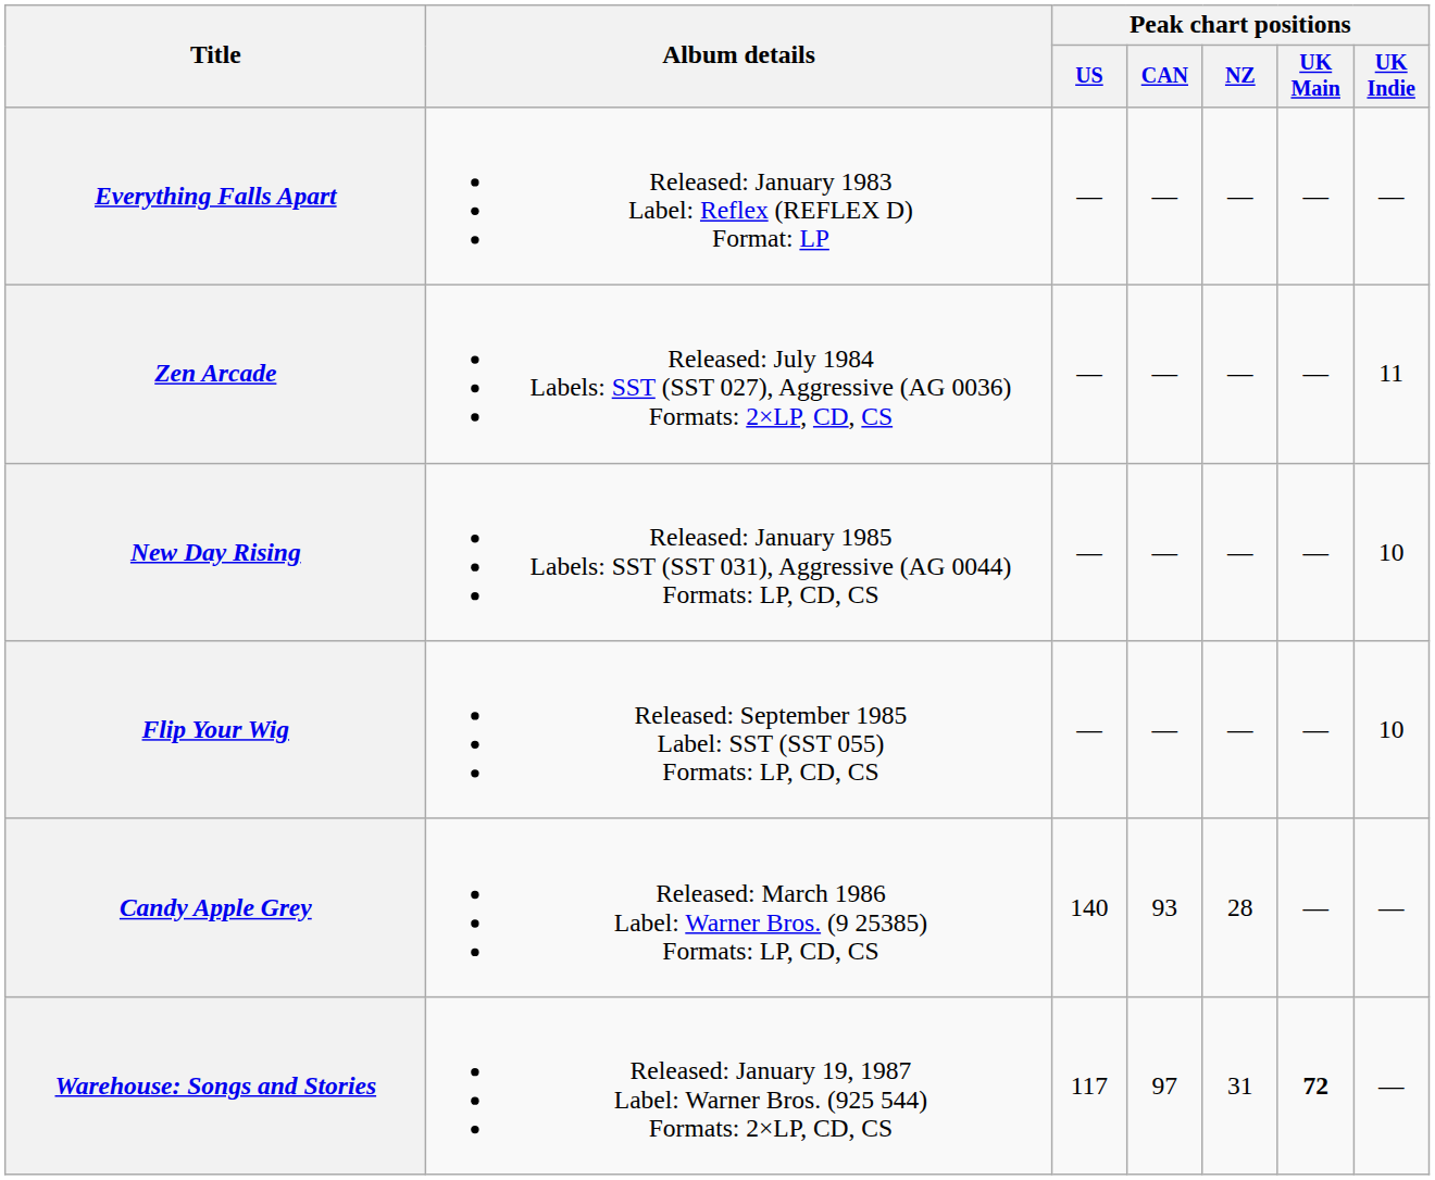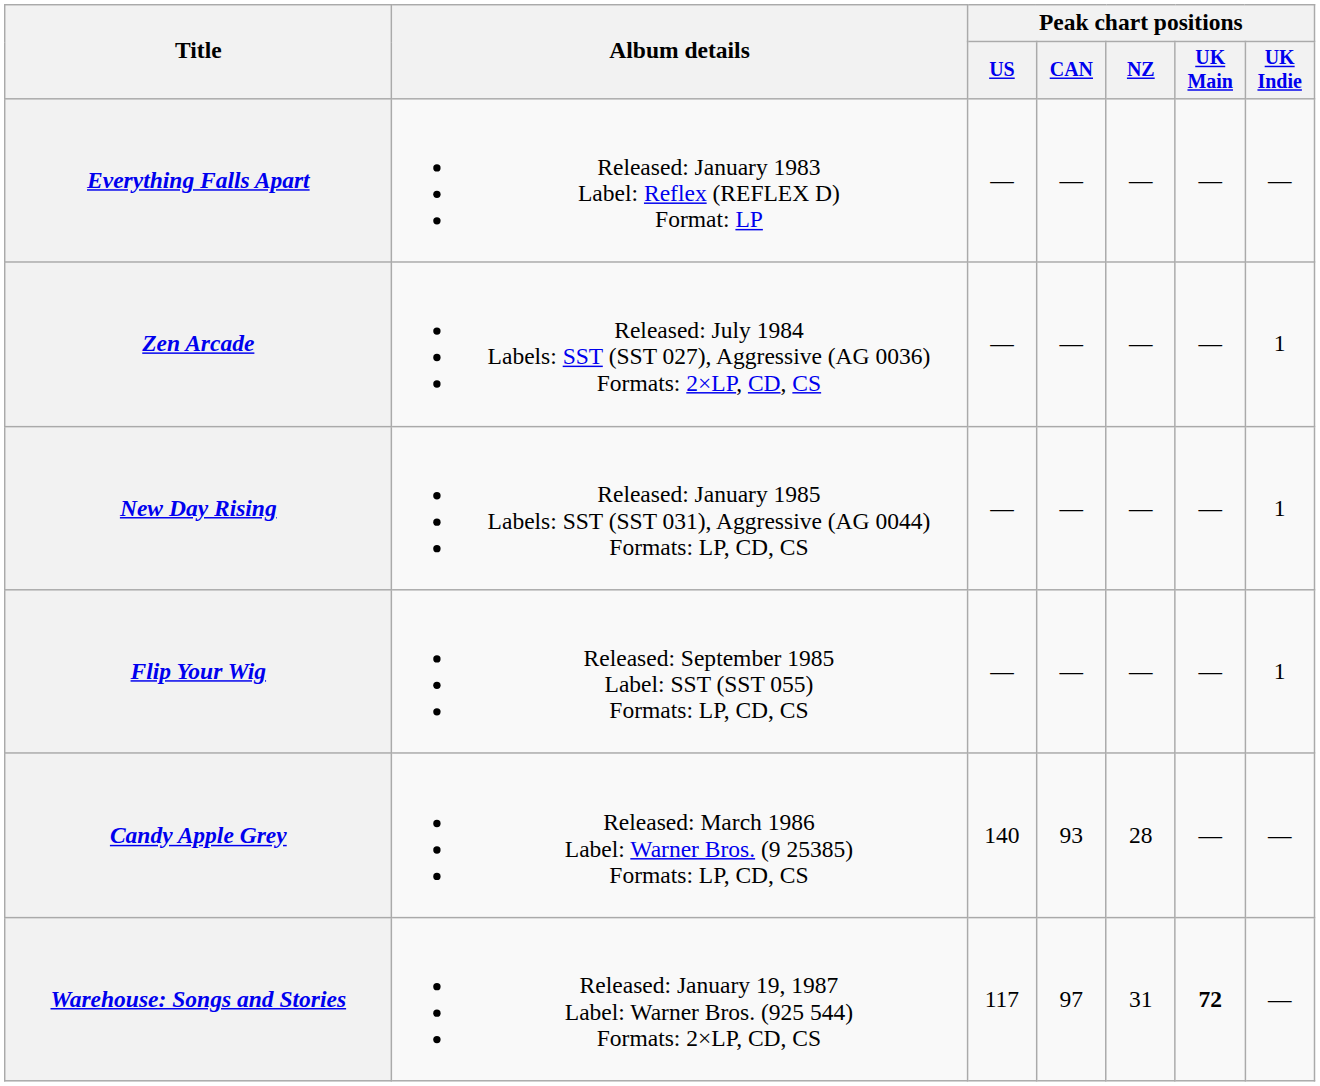Zen Arcade | Peak chart positions / UK Indie: 11 -> 1
New Day Rising | Peak chart positions / UK Indie: 10 -> 1
Flip Your Wig | Peak chart positions / UK Indie: 10 -> 1
